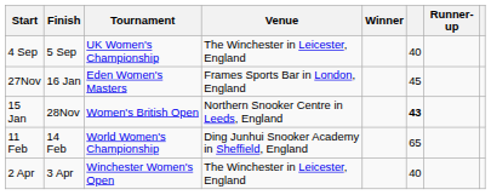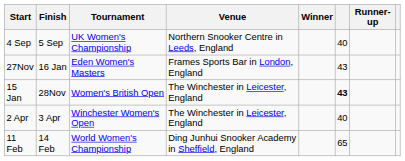4 Sep | Venue: The Winchester in Leicester, England -> Northern Snooker Centre in Leeds, England
27Nov | column 6: 45 -> 43
15 Jan | Venue: Northern Snooker Centre in Leeds, England -> The Winchester in Leicester, England
rows swapped: 11 Feb <-> 2 Apr
